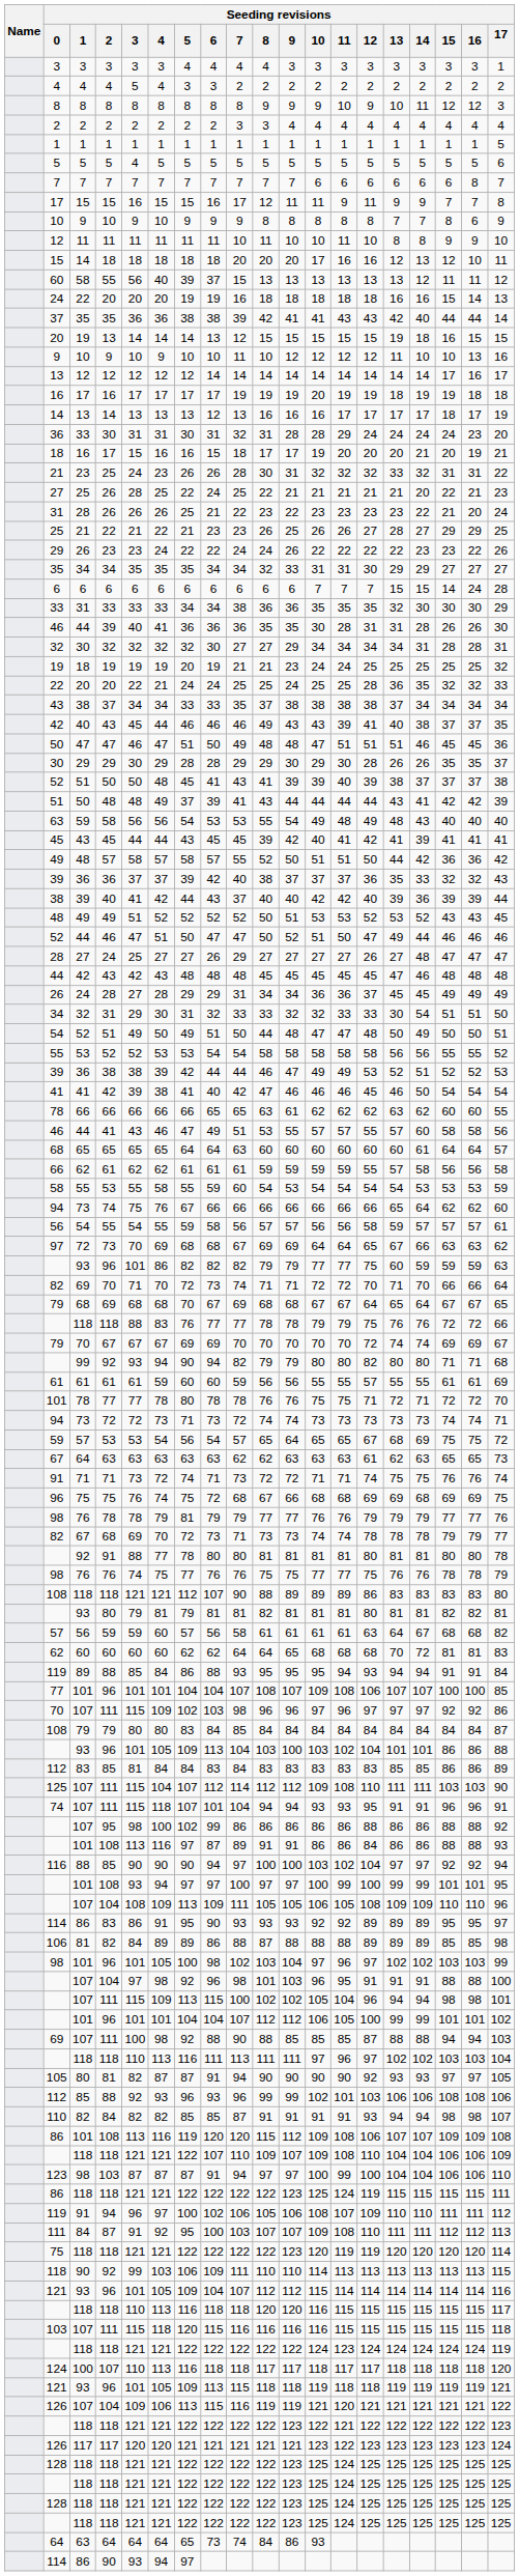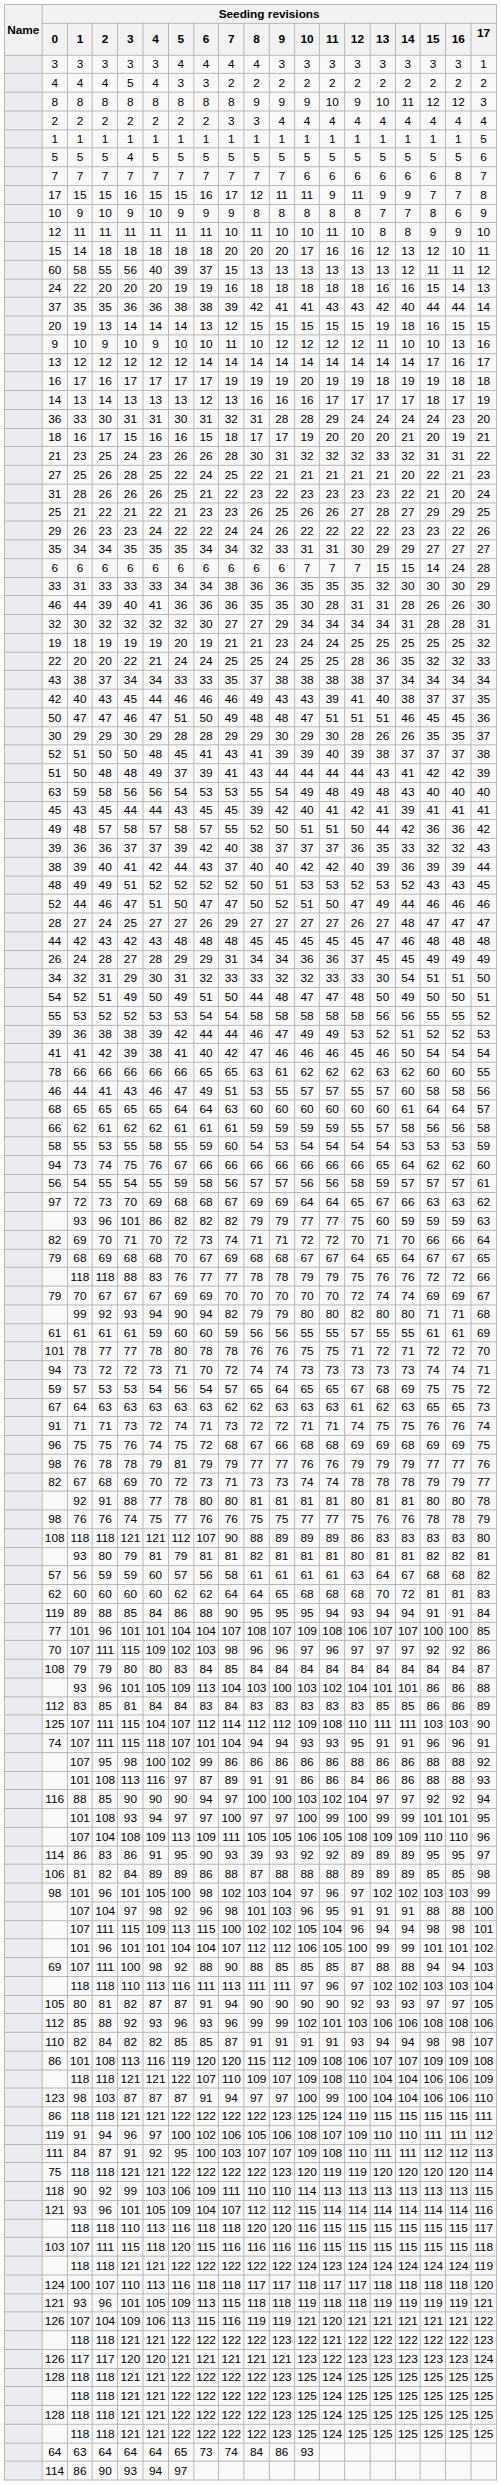94 / 72 | Seeding revisions / 6: 73 -> 70
119 / 88 | Seeding revisions / 7: 93 -> 90
114 / 83 | Seeding revisions / 8: 93 -> 39
